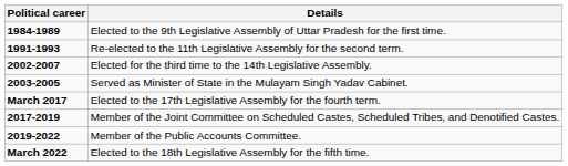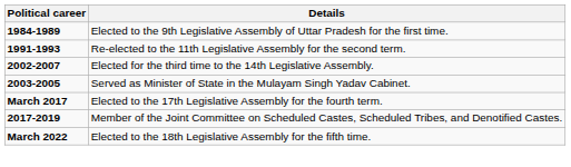- row: 2019-2022 | Member of the Public Accounts Committee.
